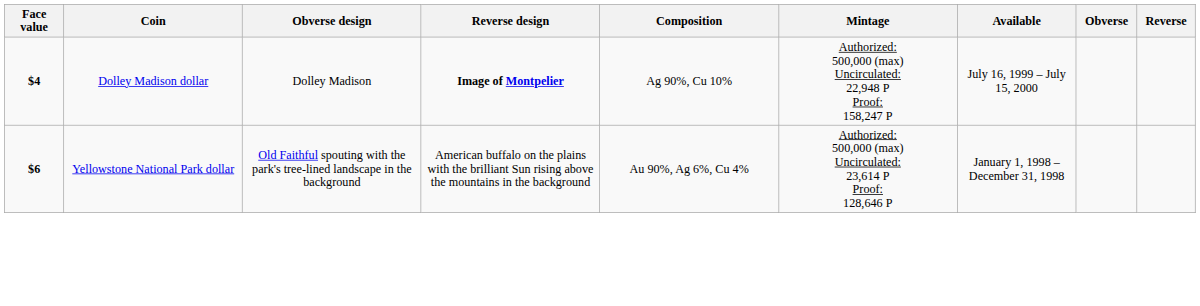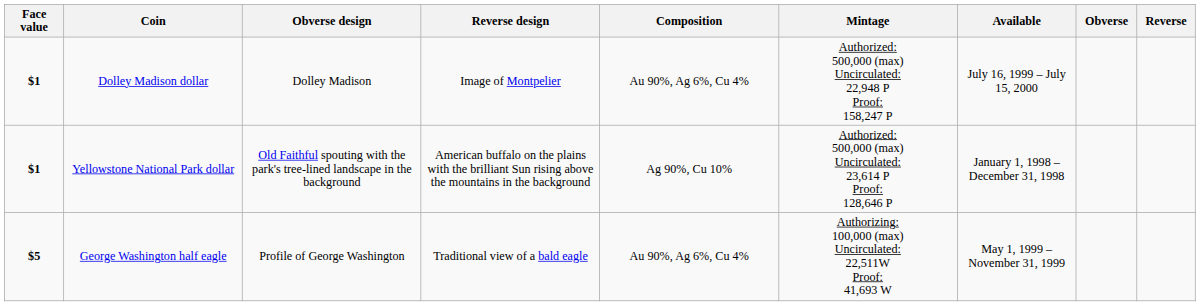Dolley Madison dollar | Face value: $4 -> $1
Dolley Madison dollar | Reverse design: bold -> normal
Dolley Madison dollar | Composition: Ag 90%, Cu 10% -> Au 90%, Ag 6%, Cu 4%
Yellowstone National Park dollar | Face value: $6 -> $1
Yellowstone National Park dollar | Composition: Au 90%, Ag 6%, Cu 4% -> Ag 90%, Cu 10%
+ row: $5 | George Washington half eagle | Profile of George Washington | Traditional view of a bald eagle | Au 90%, Ag 6%, Cu 4% | Authorizing: 100,000 (max) Uncirculated: 22,511W Proof: 41,693 W | May 1, 1999 – November 31, 1999
